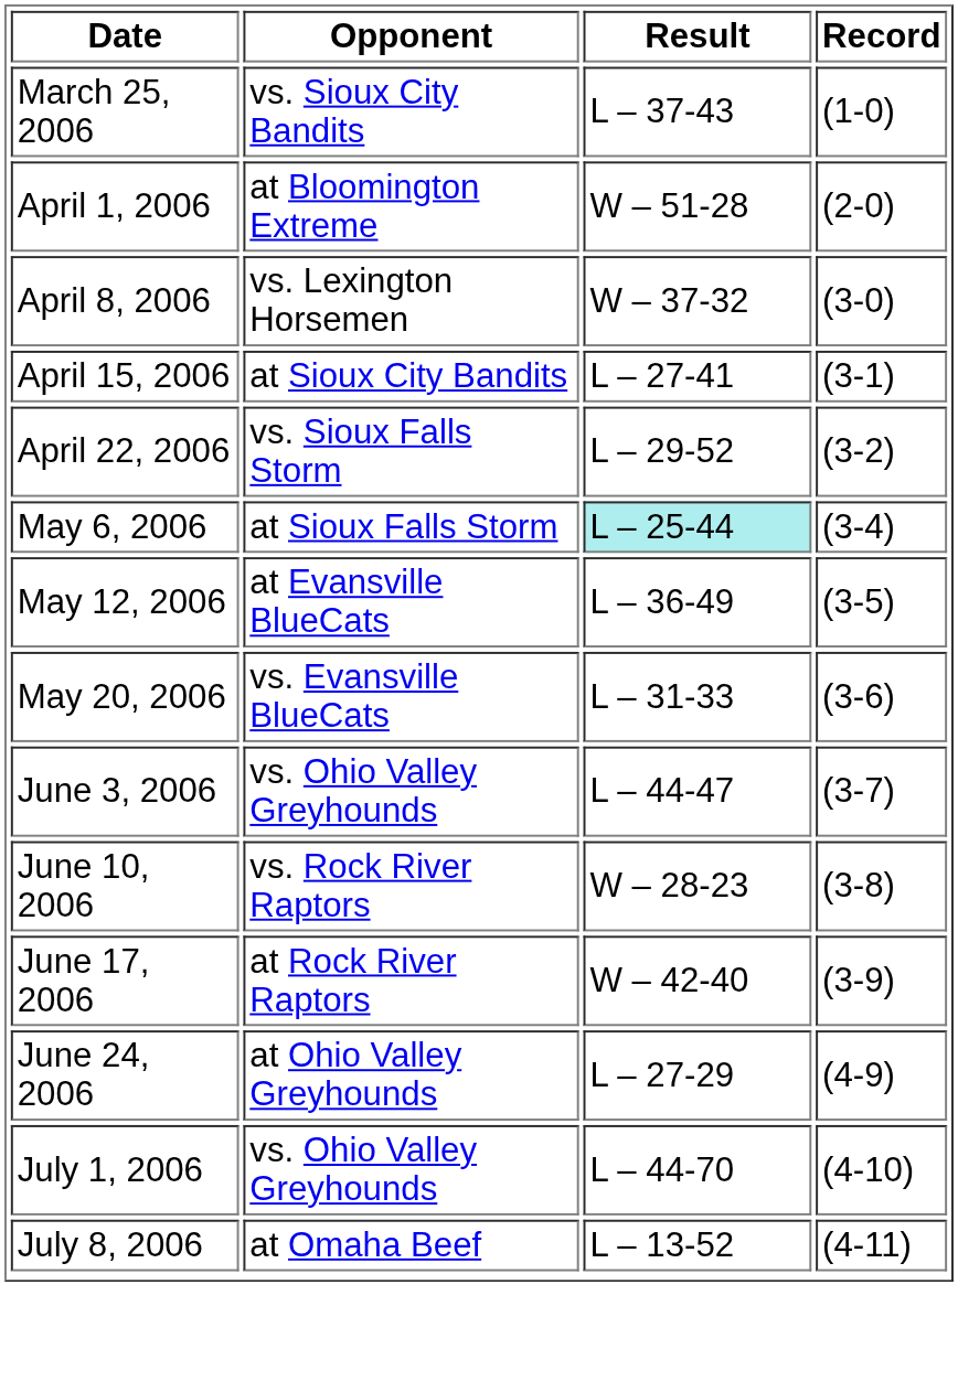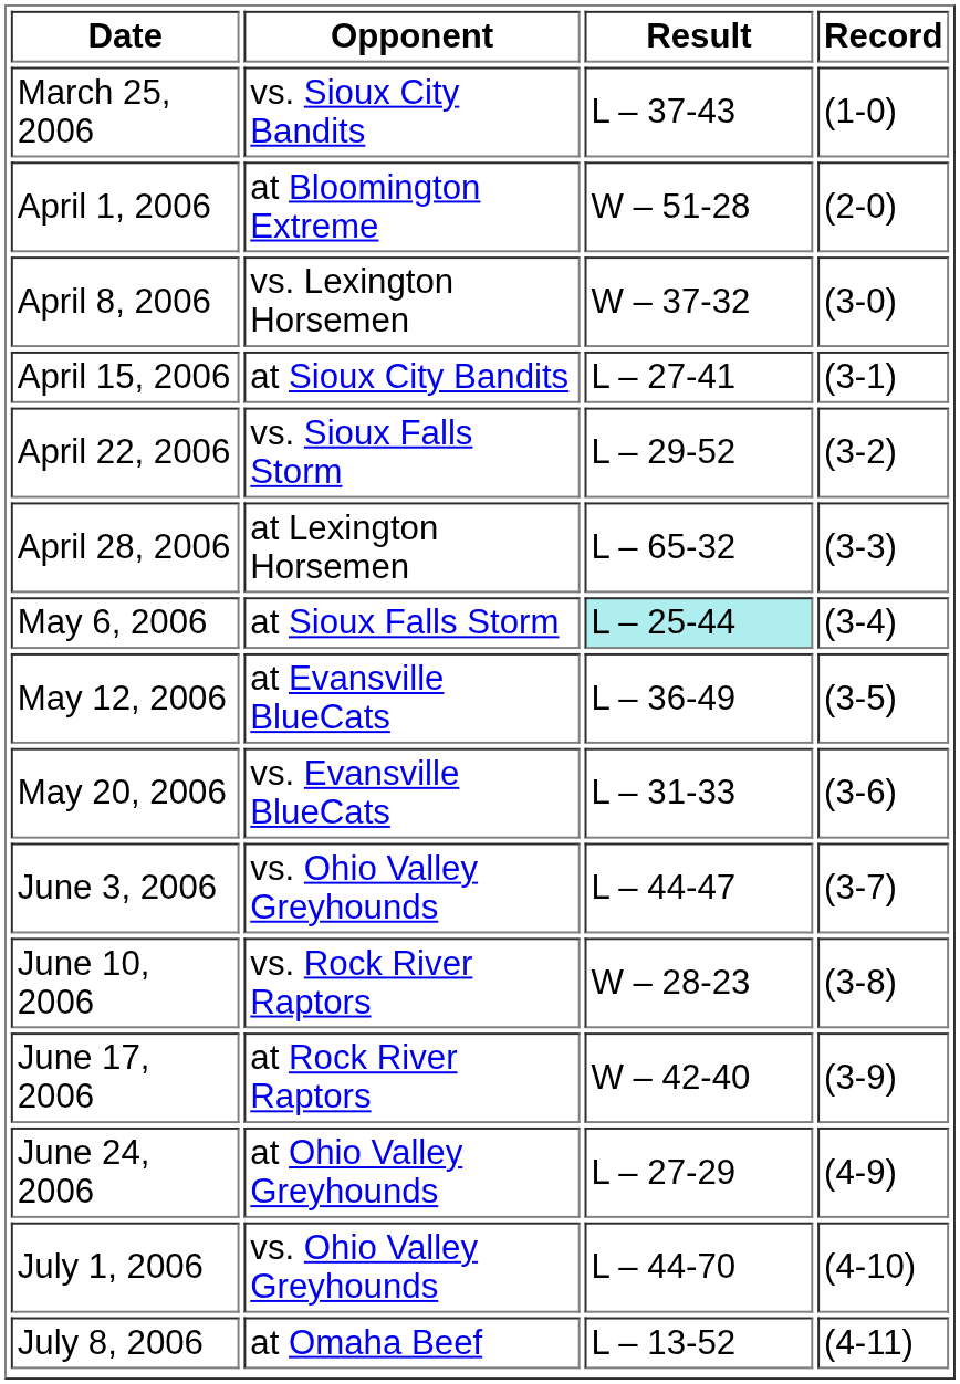+ row: April 28, 2006 | at Lexington Horsemen | L – 65-32 | (3-3)
